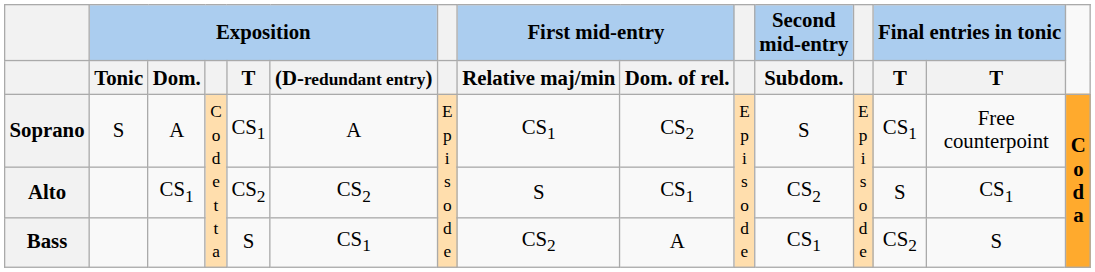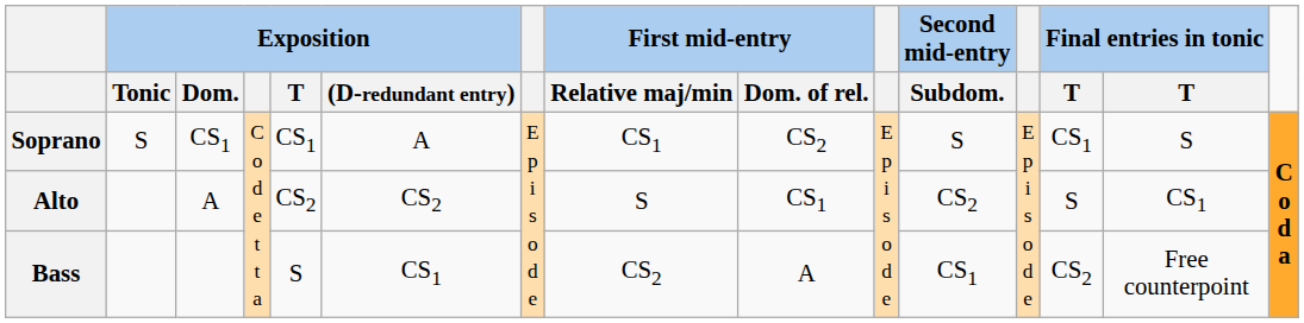Soprano | Exposition / Dom.: A -> CS1
Soprano | column 14: Free counterpoint -> S
Alto | Exposition / Dom.: CS1 -> A
Bass | column 14: S -> Free counterpoint
